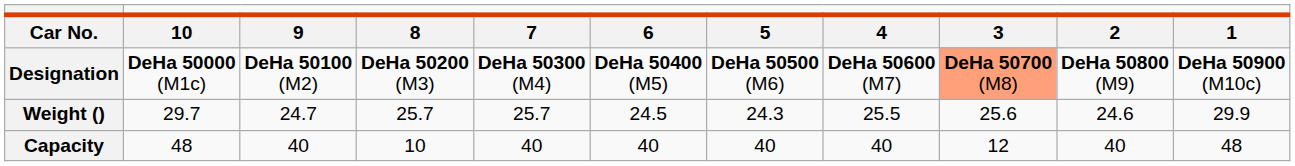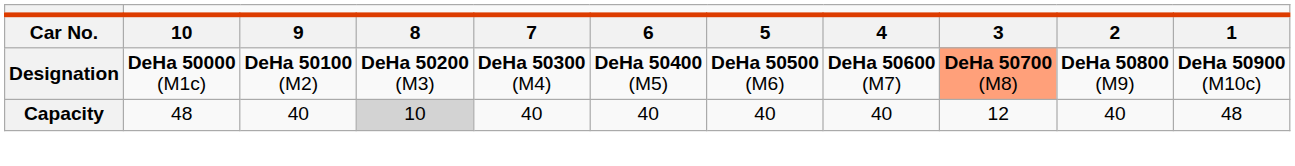- row: Weight () | 29.7 | 24.7 | 25.7 | 25.7 | 24.5 | 24.3 | 25.5 | 25.6 | 24.6 | 29.9
Capacity | column 4: no background -> lightgrey background
